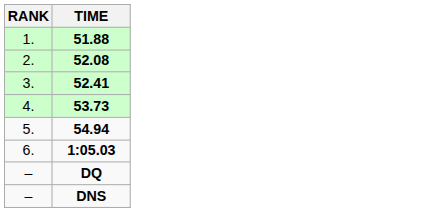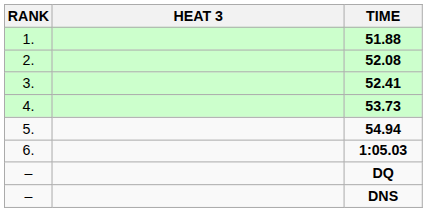+ column: HEAT 3
